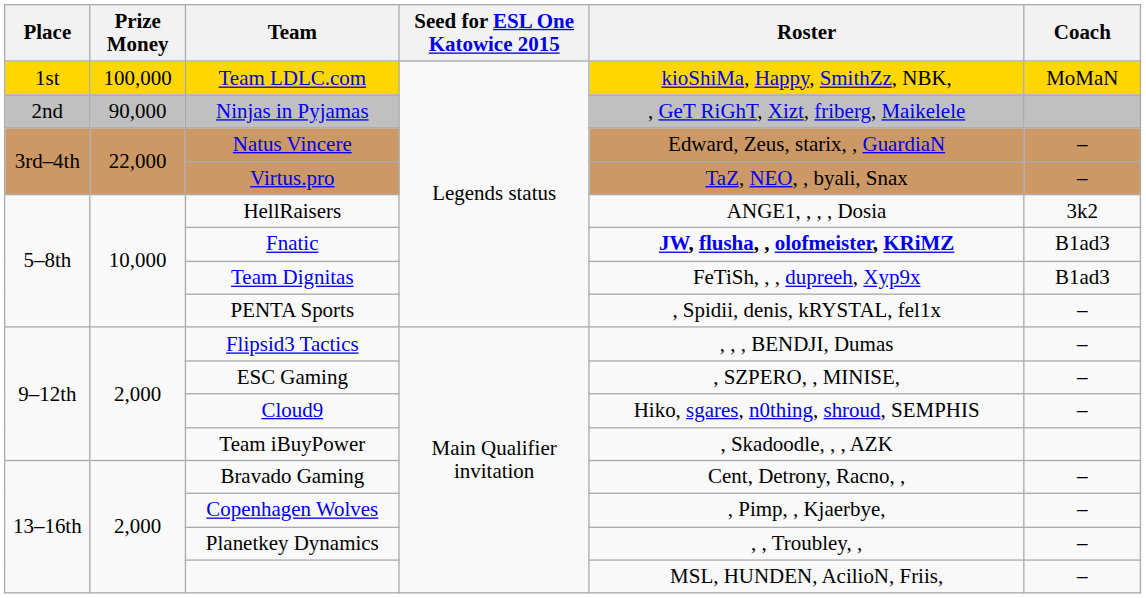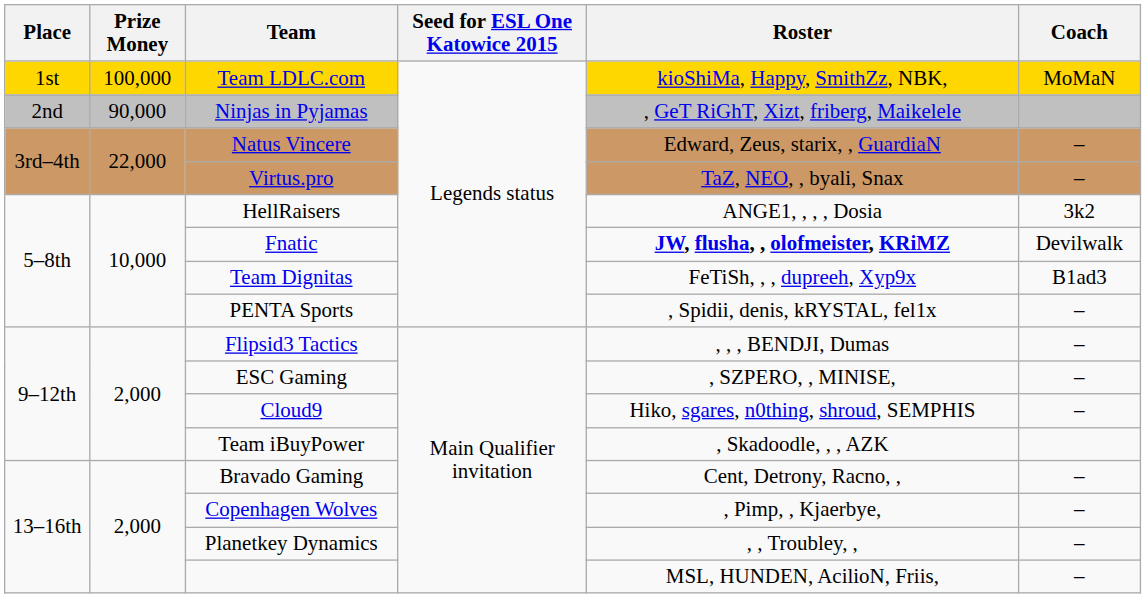Fnatic | Coach: B1ad3 -> Devilwalk
